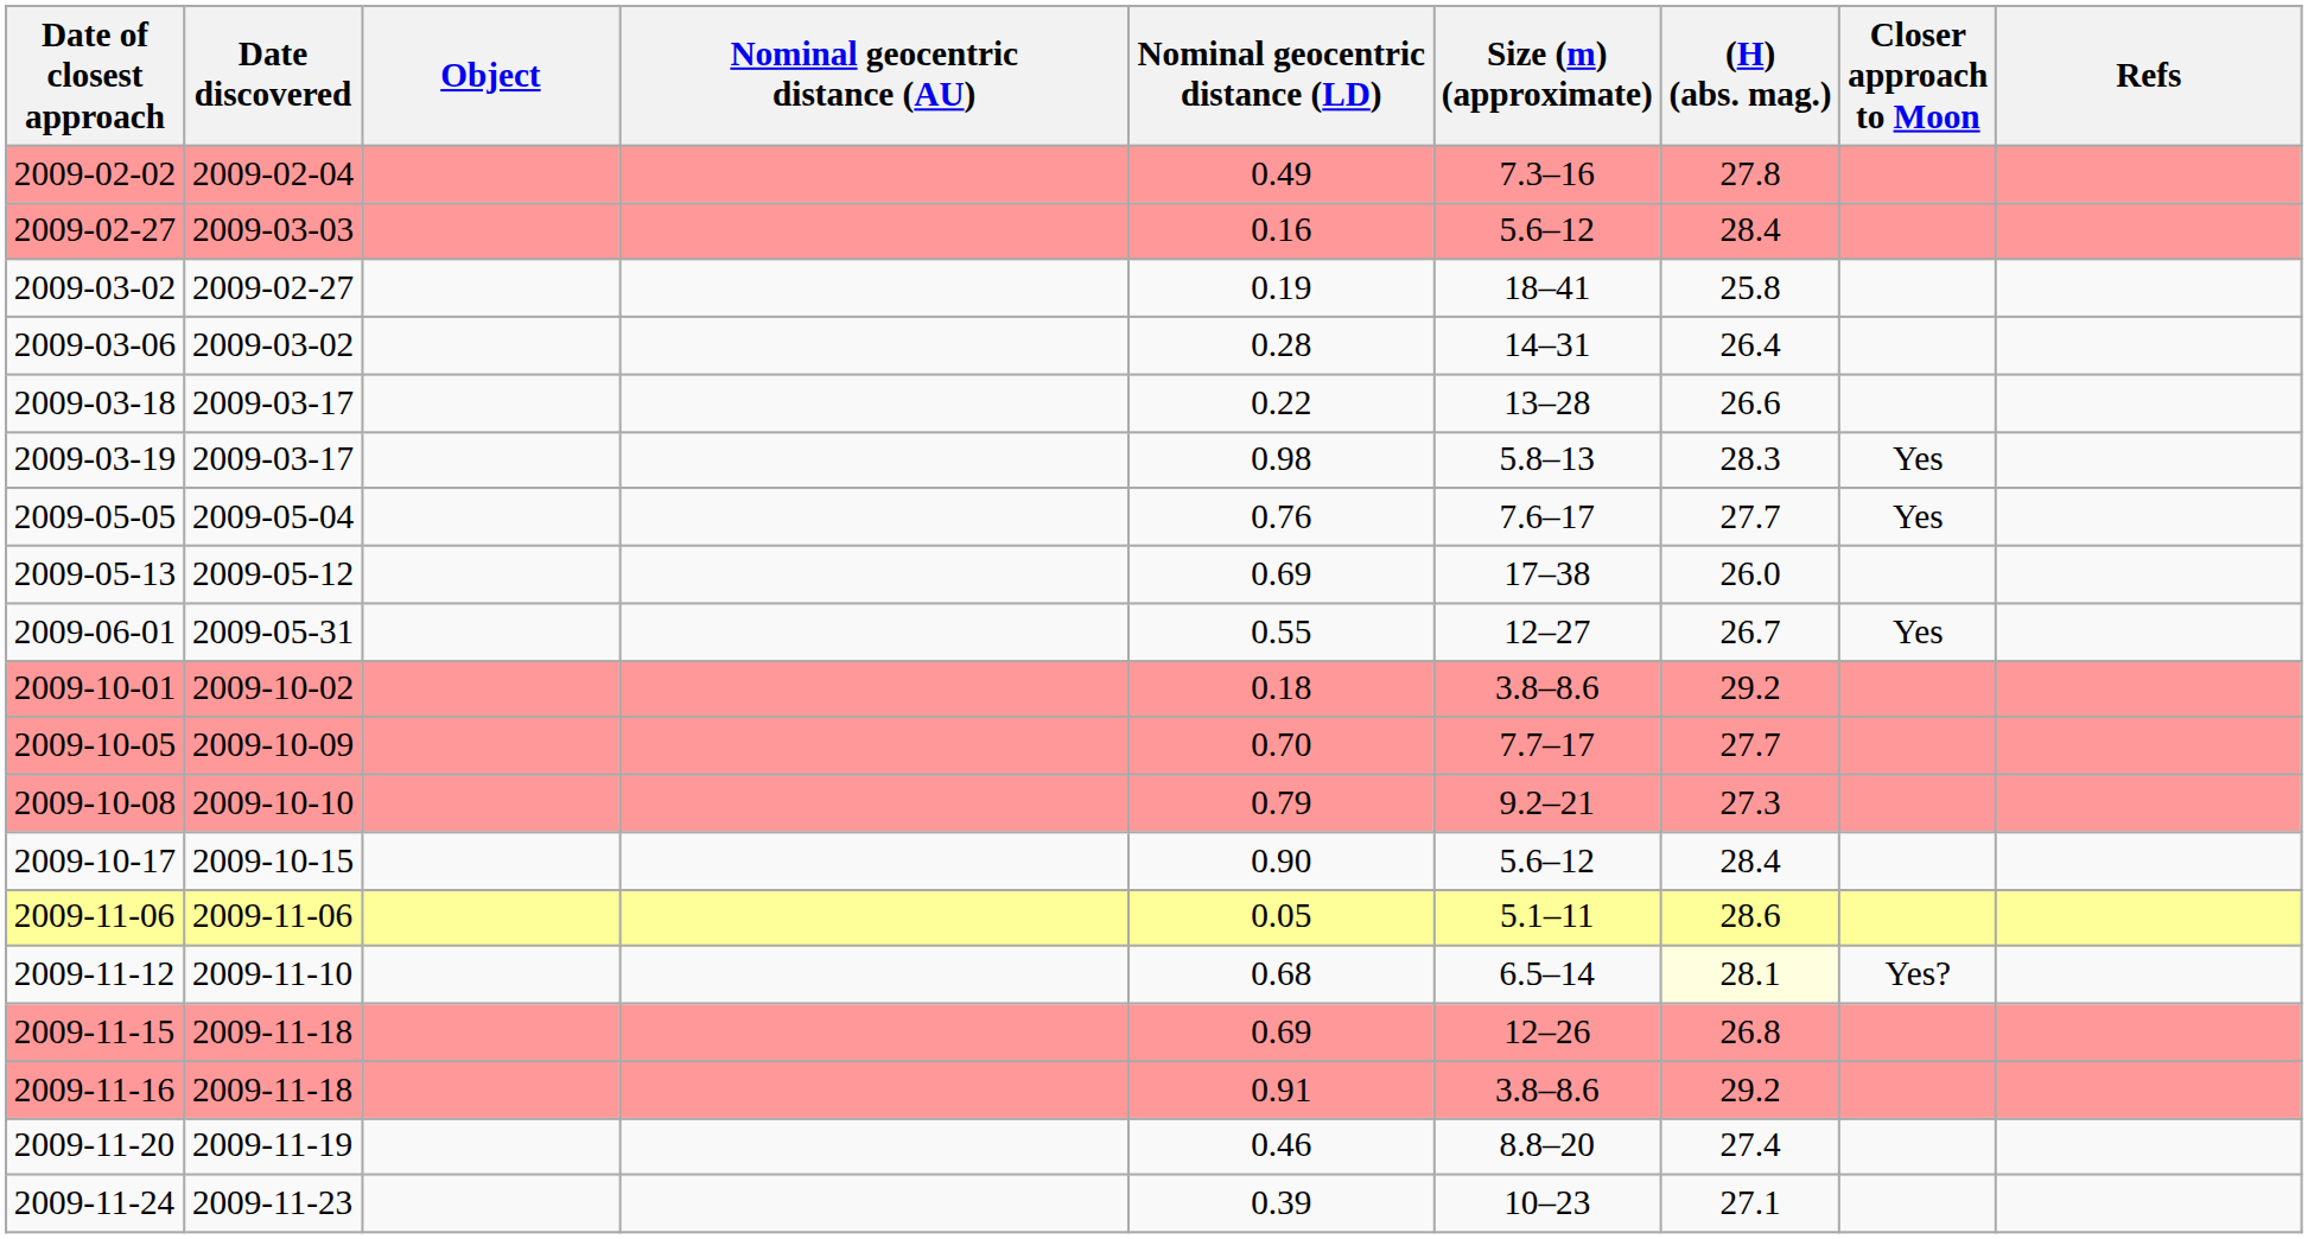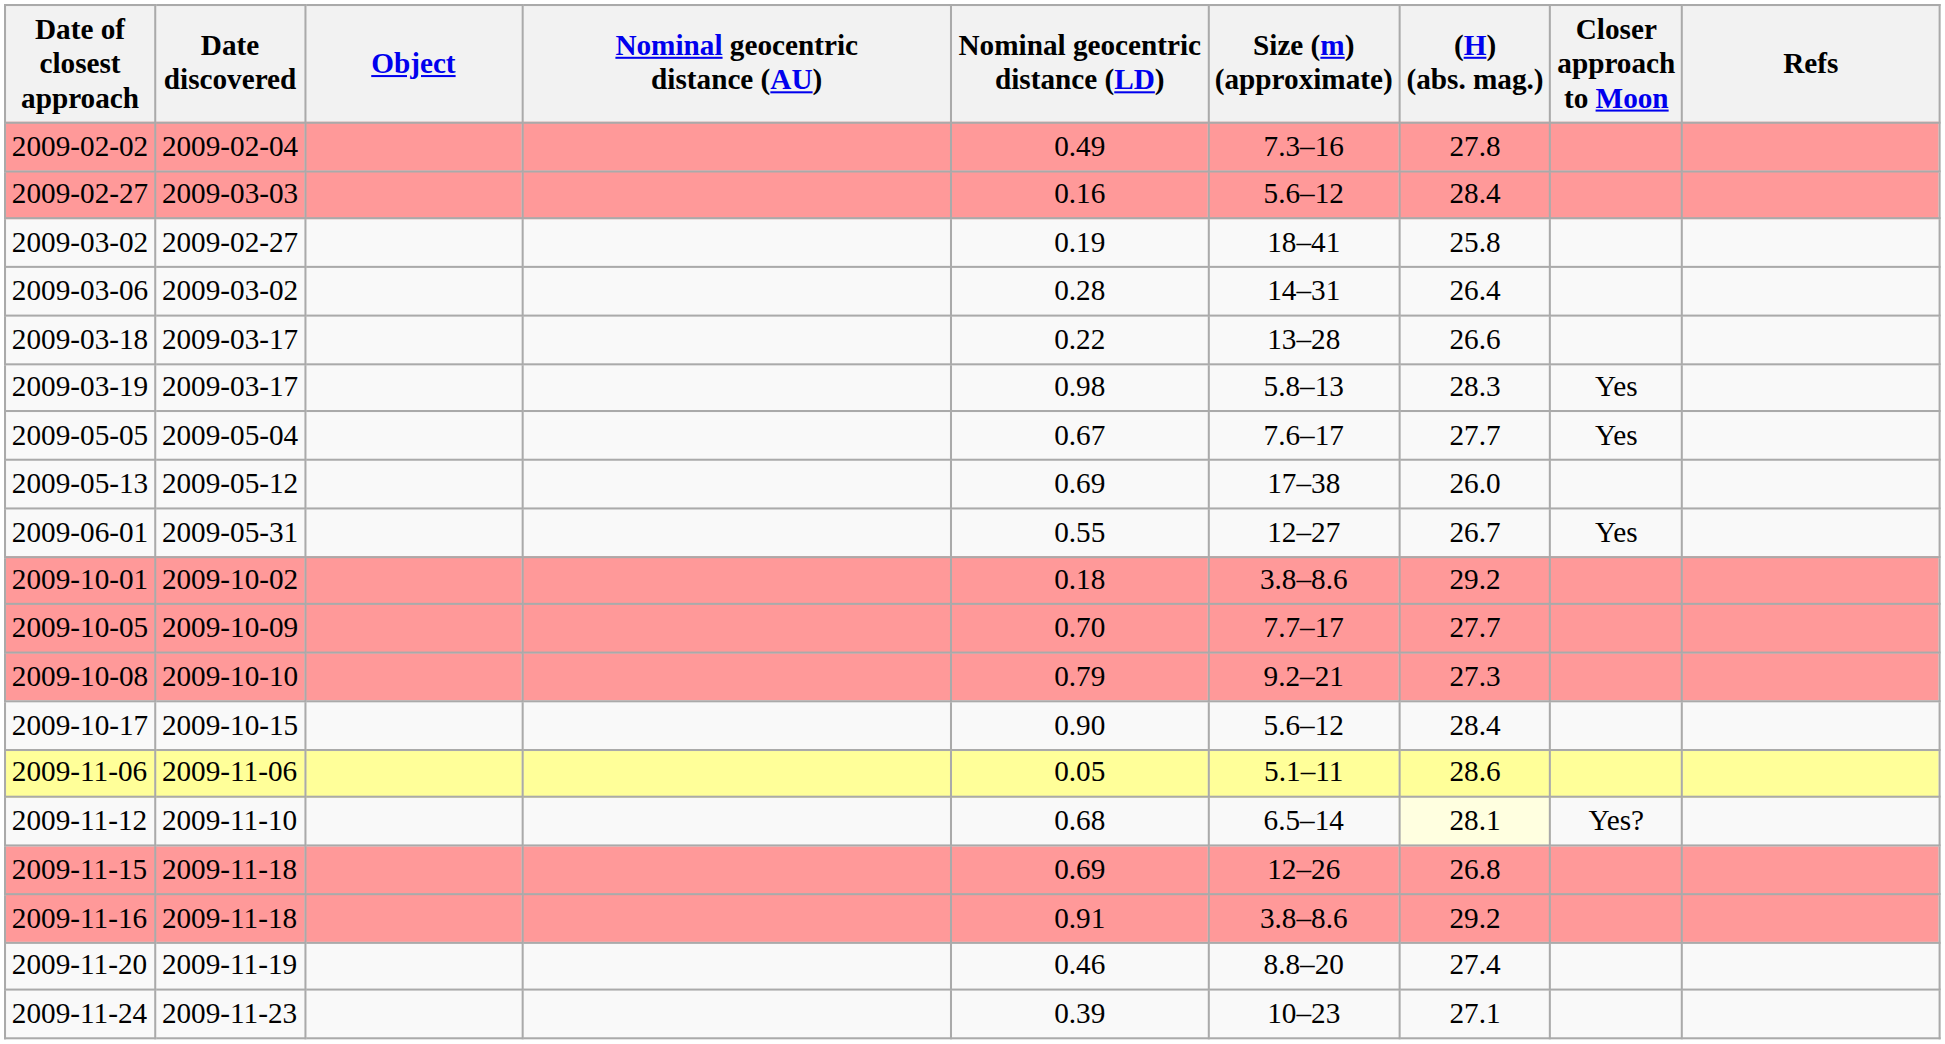2009-05-05 | Nominal geocentric distance (LD): 0.76 -> 0.67
